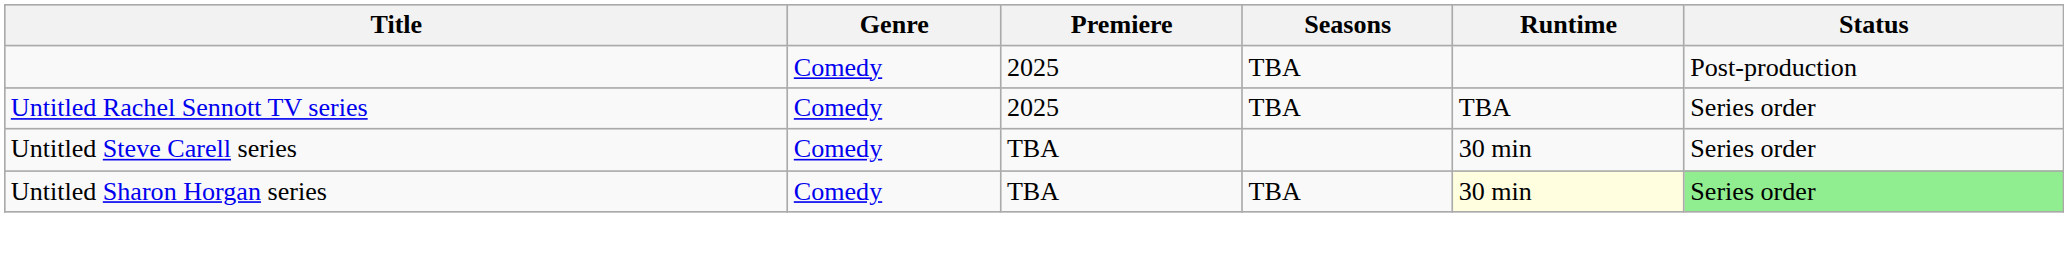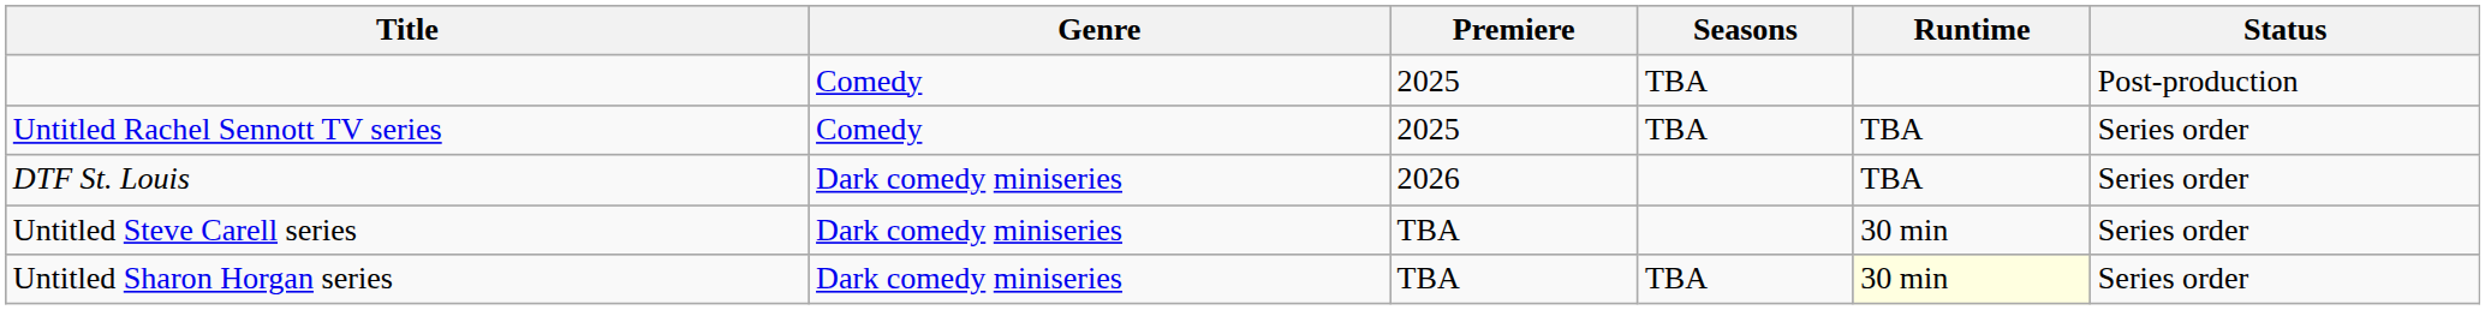+ row: DTF St. Louis | Dark comedy miniseries | 2026 | TBA | Series order
Untitled Steve Carell series | Genre: Comedy -> Dark comedy miniseries
Untitled Sharon Horgan series | Genre: Comedy -> Dark comedy miniseries
Untitled Sharon Horgan series | Status: lightgreen background -> no background
